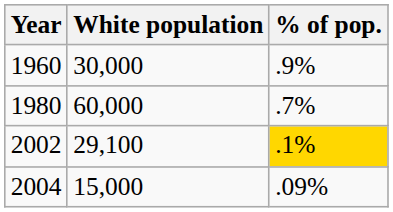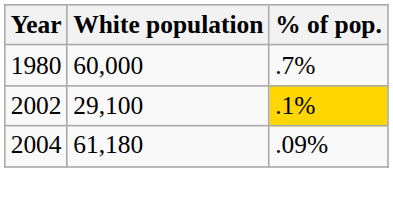- row: 1960 | 30,000 | .9%
2004 | White population: 15,000 -> 61,180
